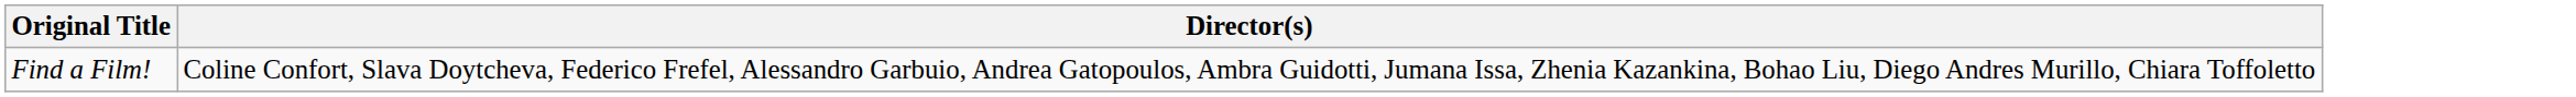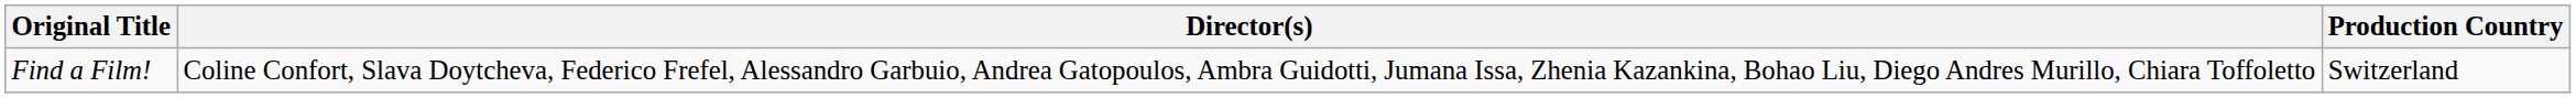+ column: Production Country | Switzerland
